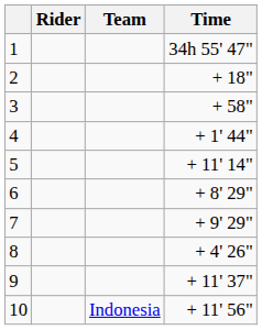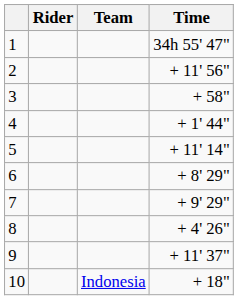2 | Time: + 18" -> + 11' 56"
10 | Time: + 11' 56" -> + 18"
